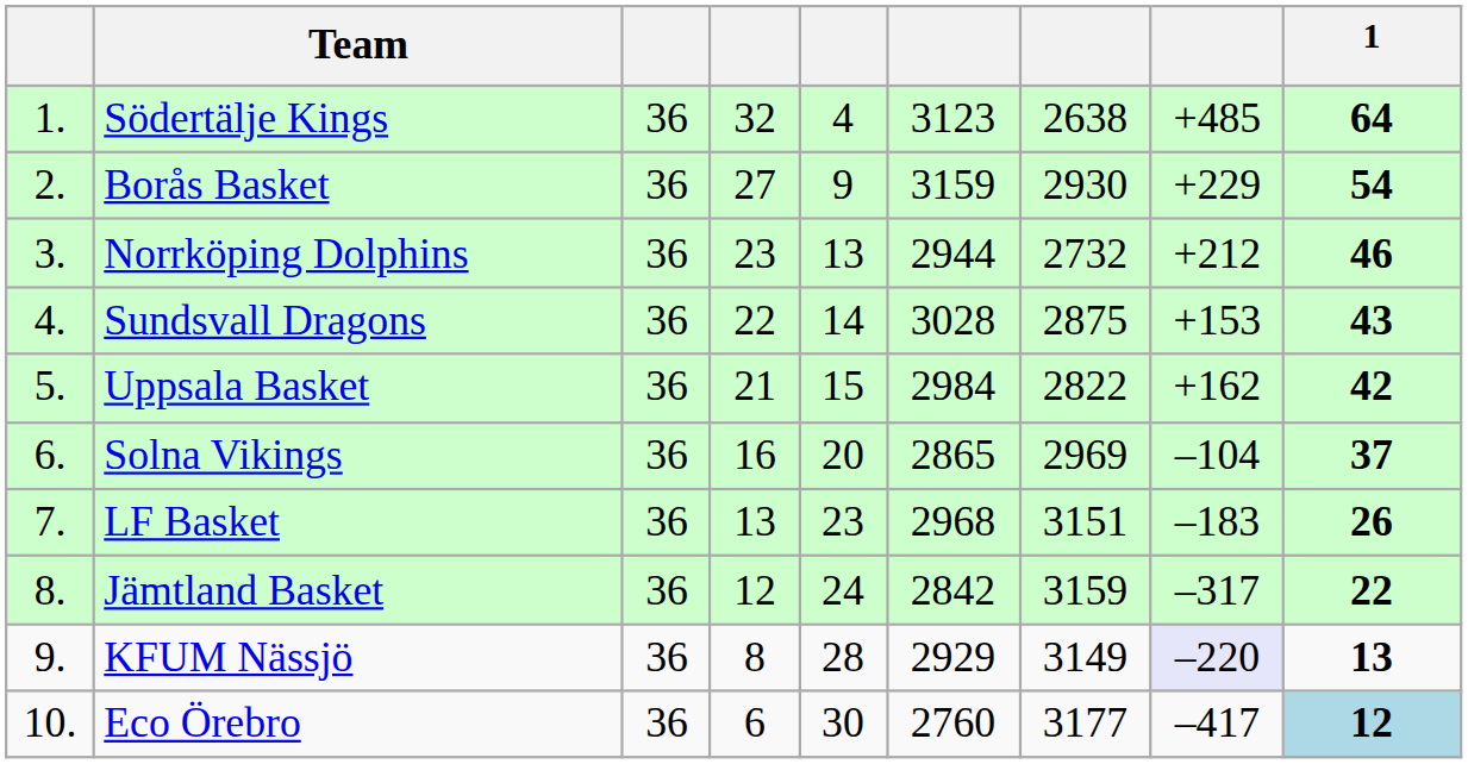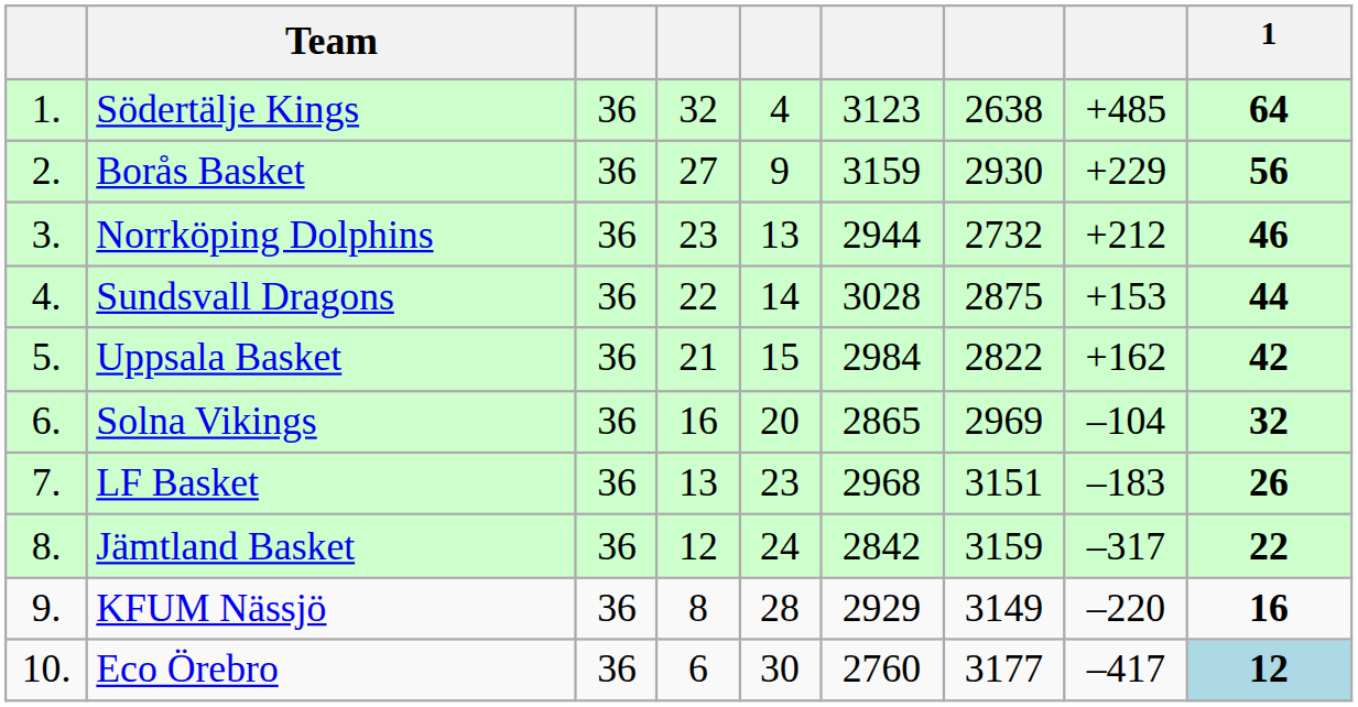Borås Basket | 1: 54 -> 56
Sundsvall Dragons | 1: 43 -> 44
Solna Vikings | 1: 37 -> 32
KFUM Nässjö | column 8: lavender background -> no background
KFUM Nässjö | 1: 13 -> 16
